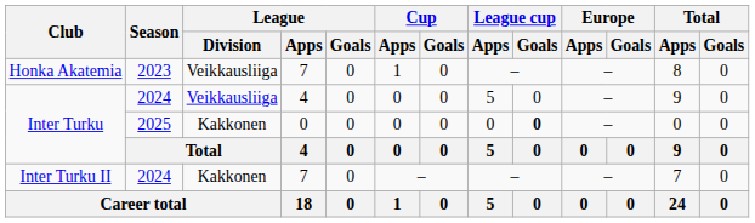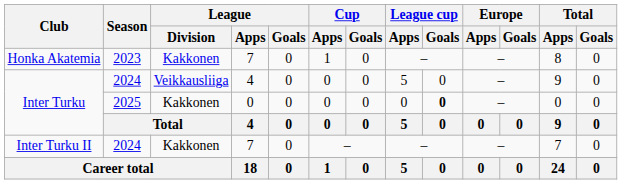Honka Akatemia | League / Division: Veikkausliiga -> Kakkonen
